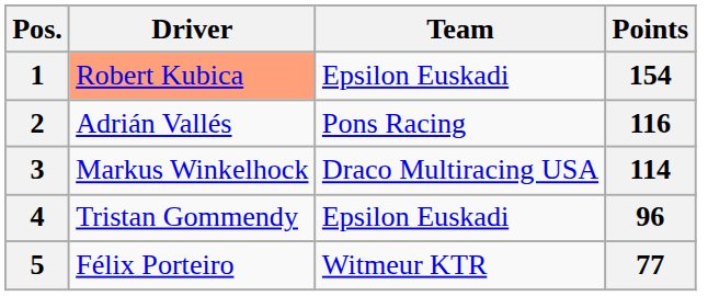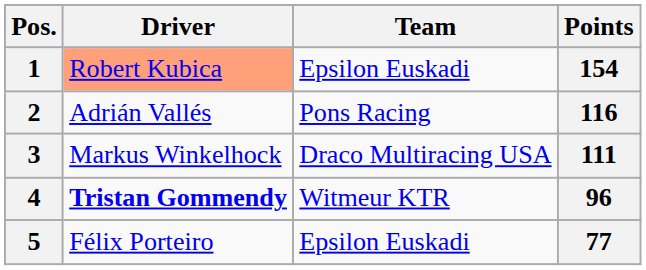3 | Points: 114 -> 111
4 | Driver: normal -> bold
4 | Team: Epsilon Euskadi -> Witmeur KTR
5 | Team: Witmeur KTR -> Epsilon Euskadi
